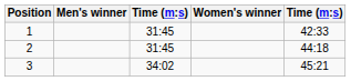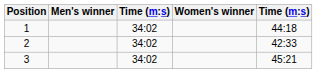1 | column 3: 31:45 -> 34:02
1 | column 5: 42:33 -> 44:18
2 | column 3: 31:45 -> 34:02
2 | column 5: 44:18 -> 42:33
